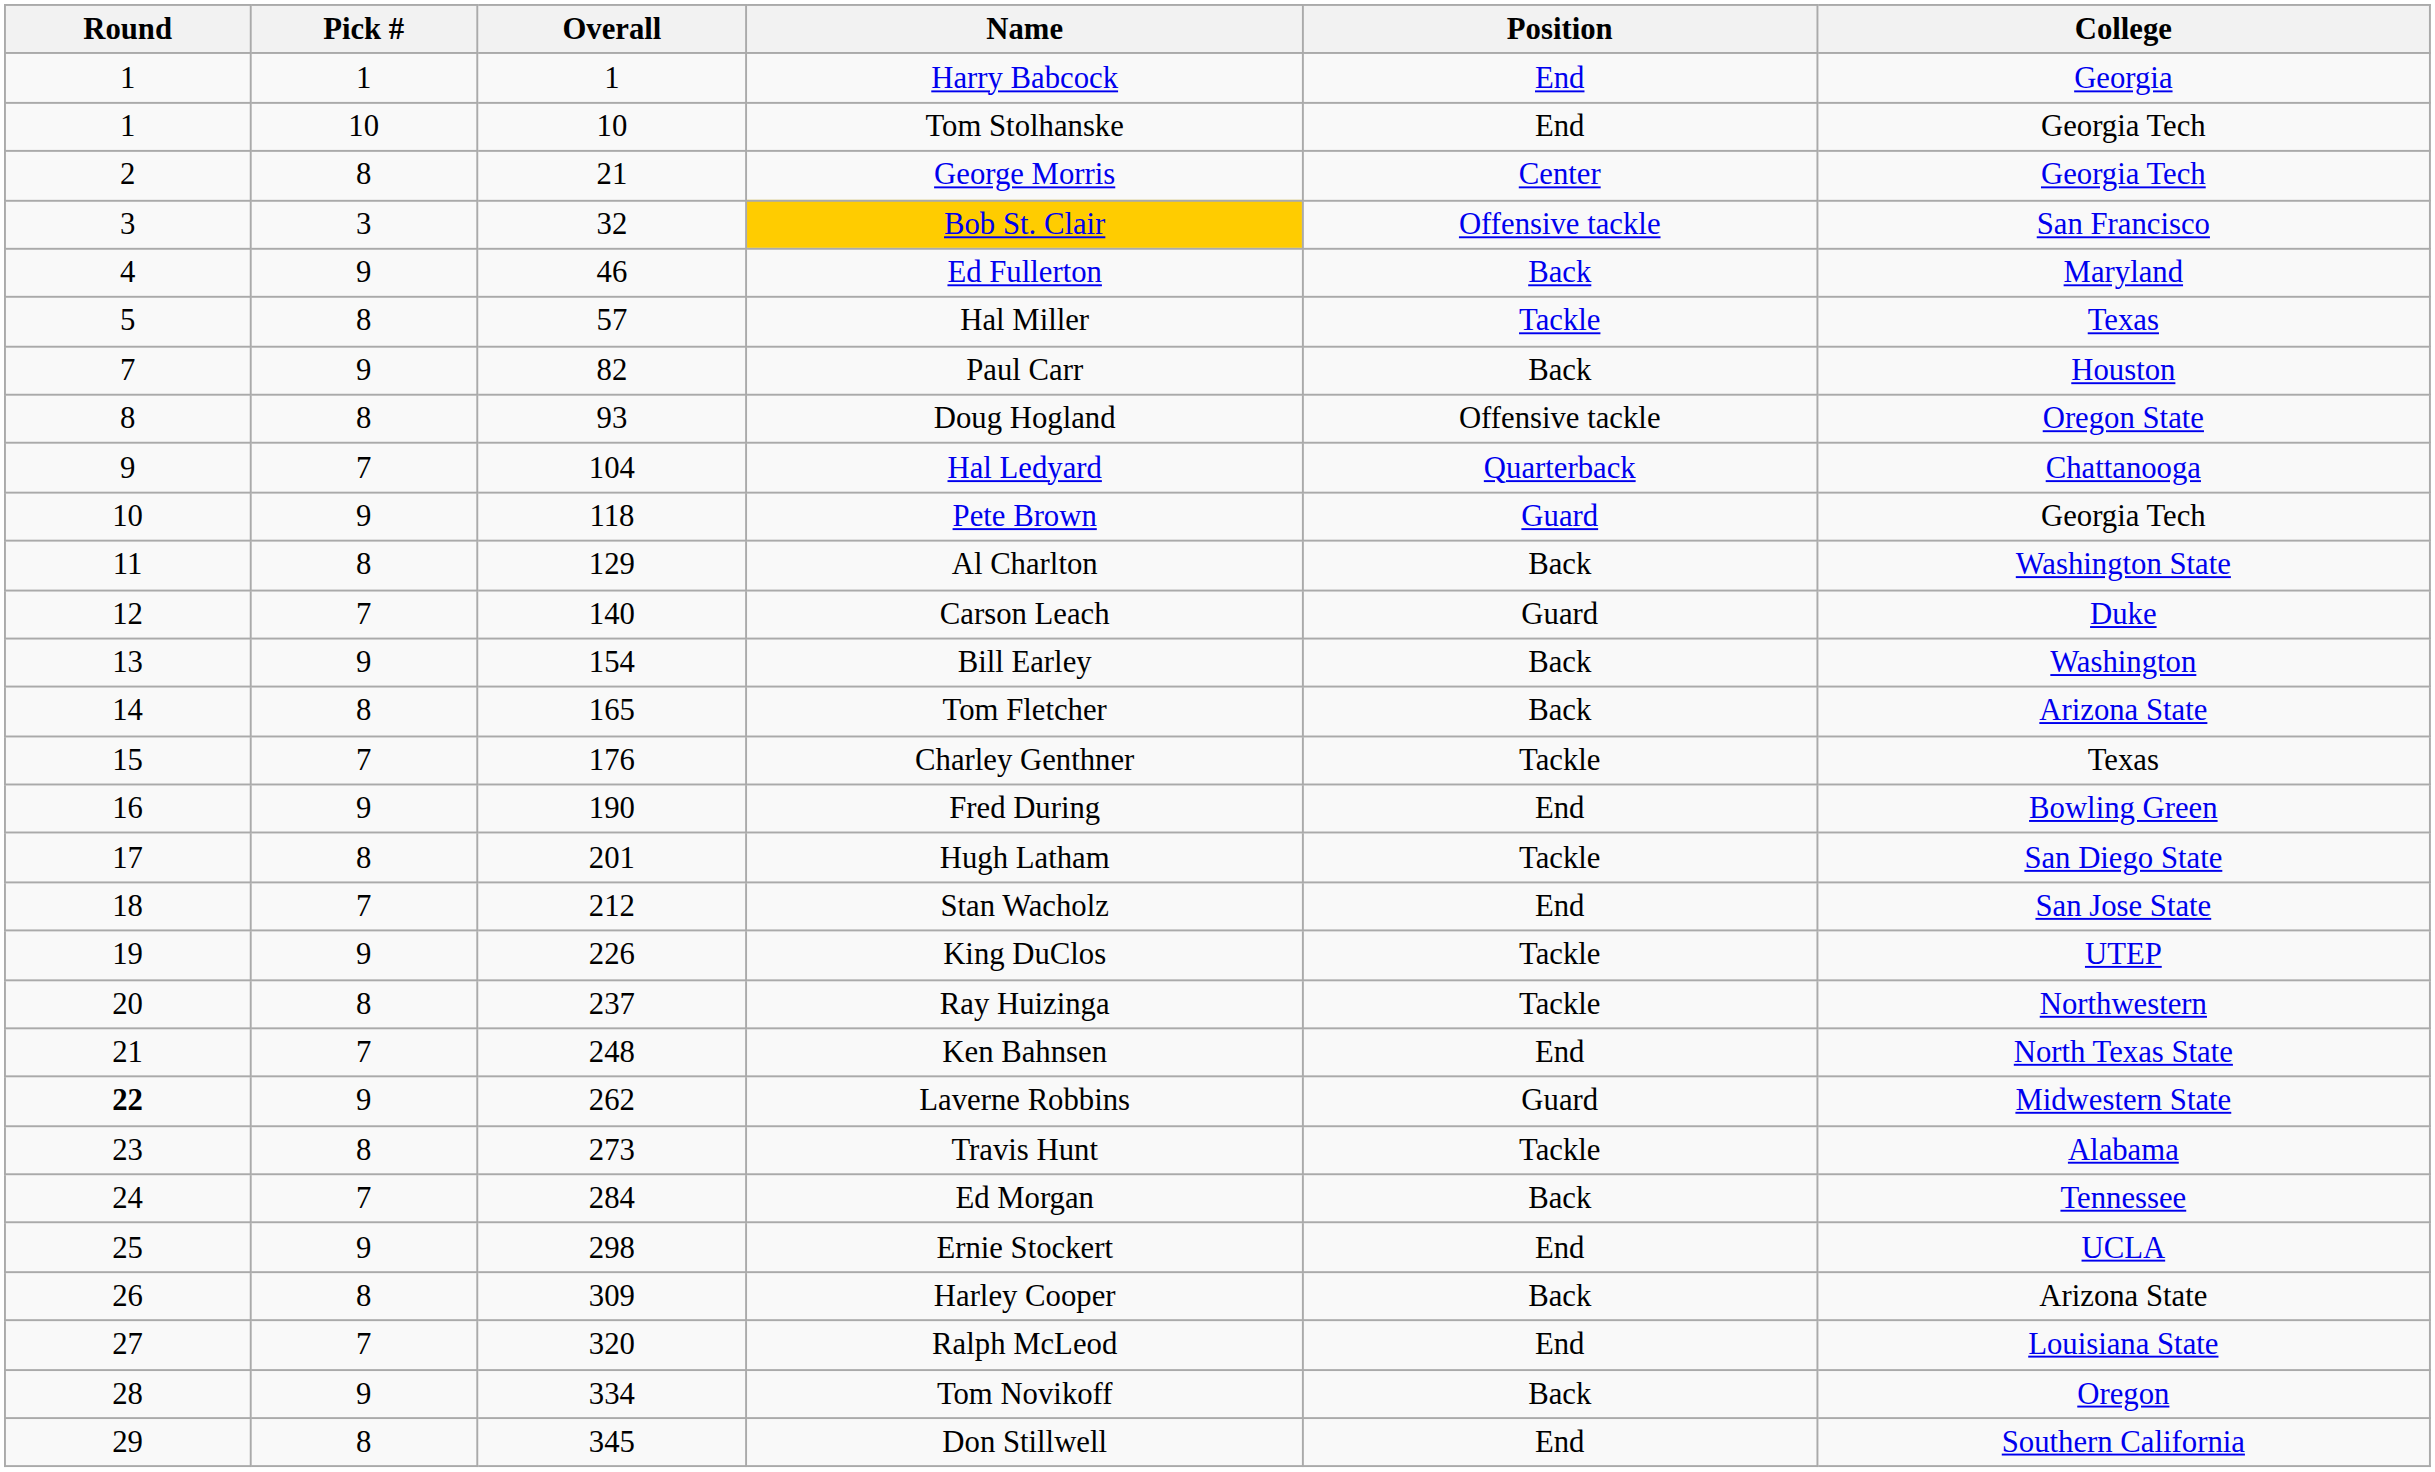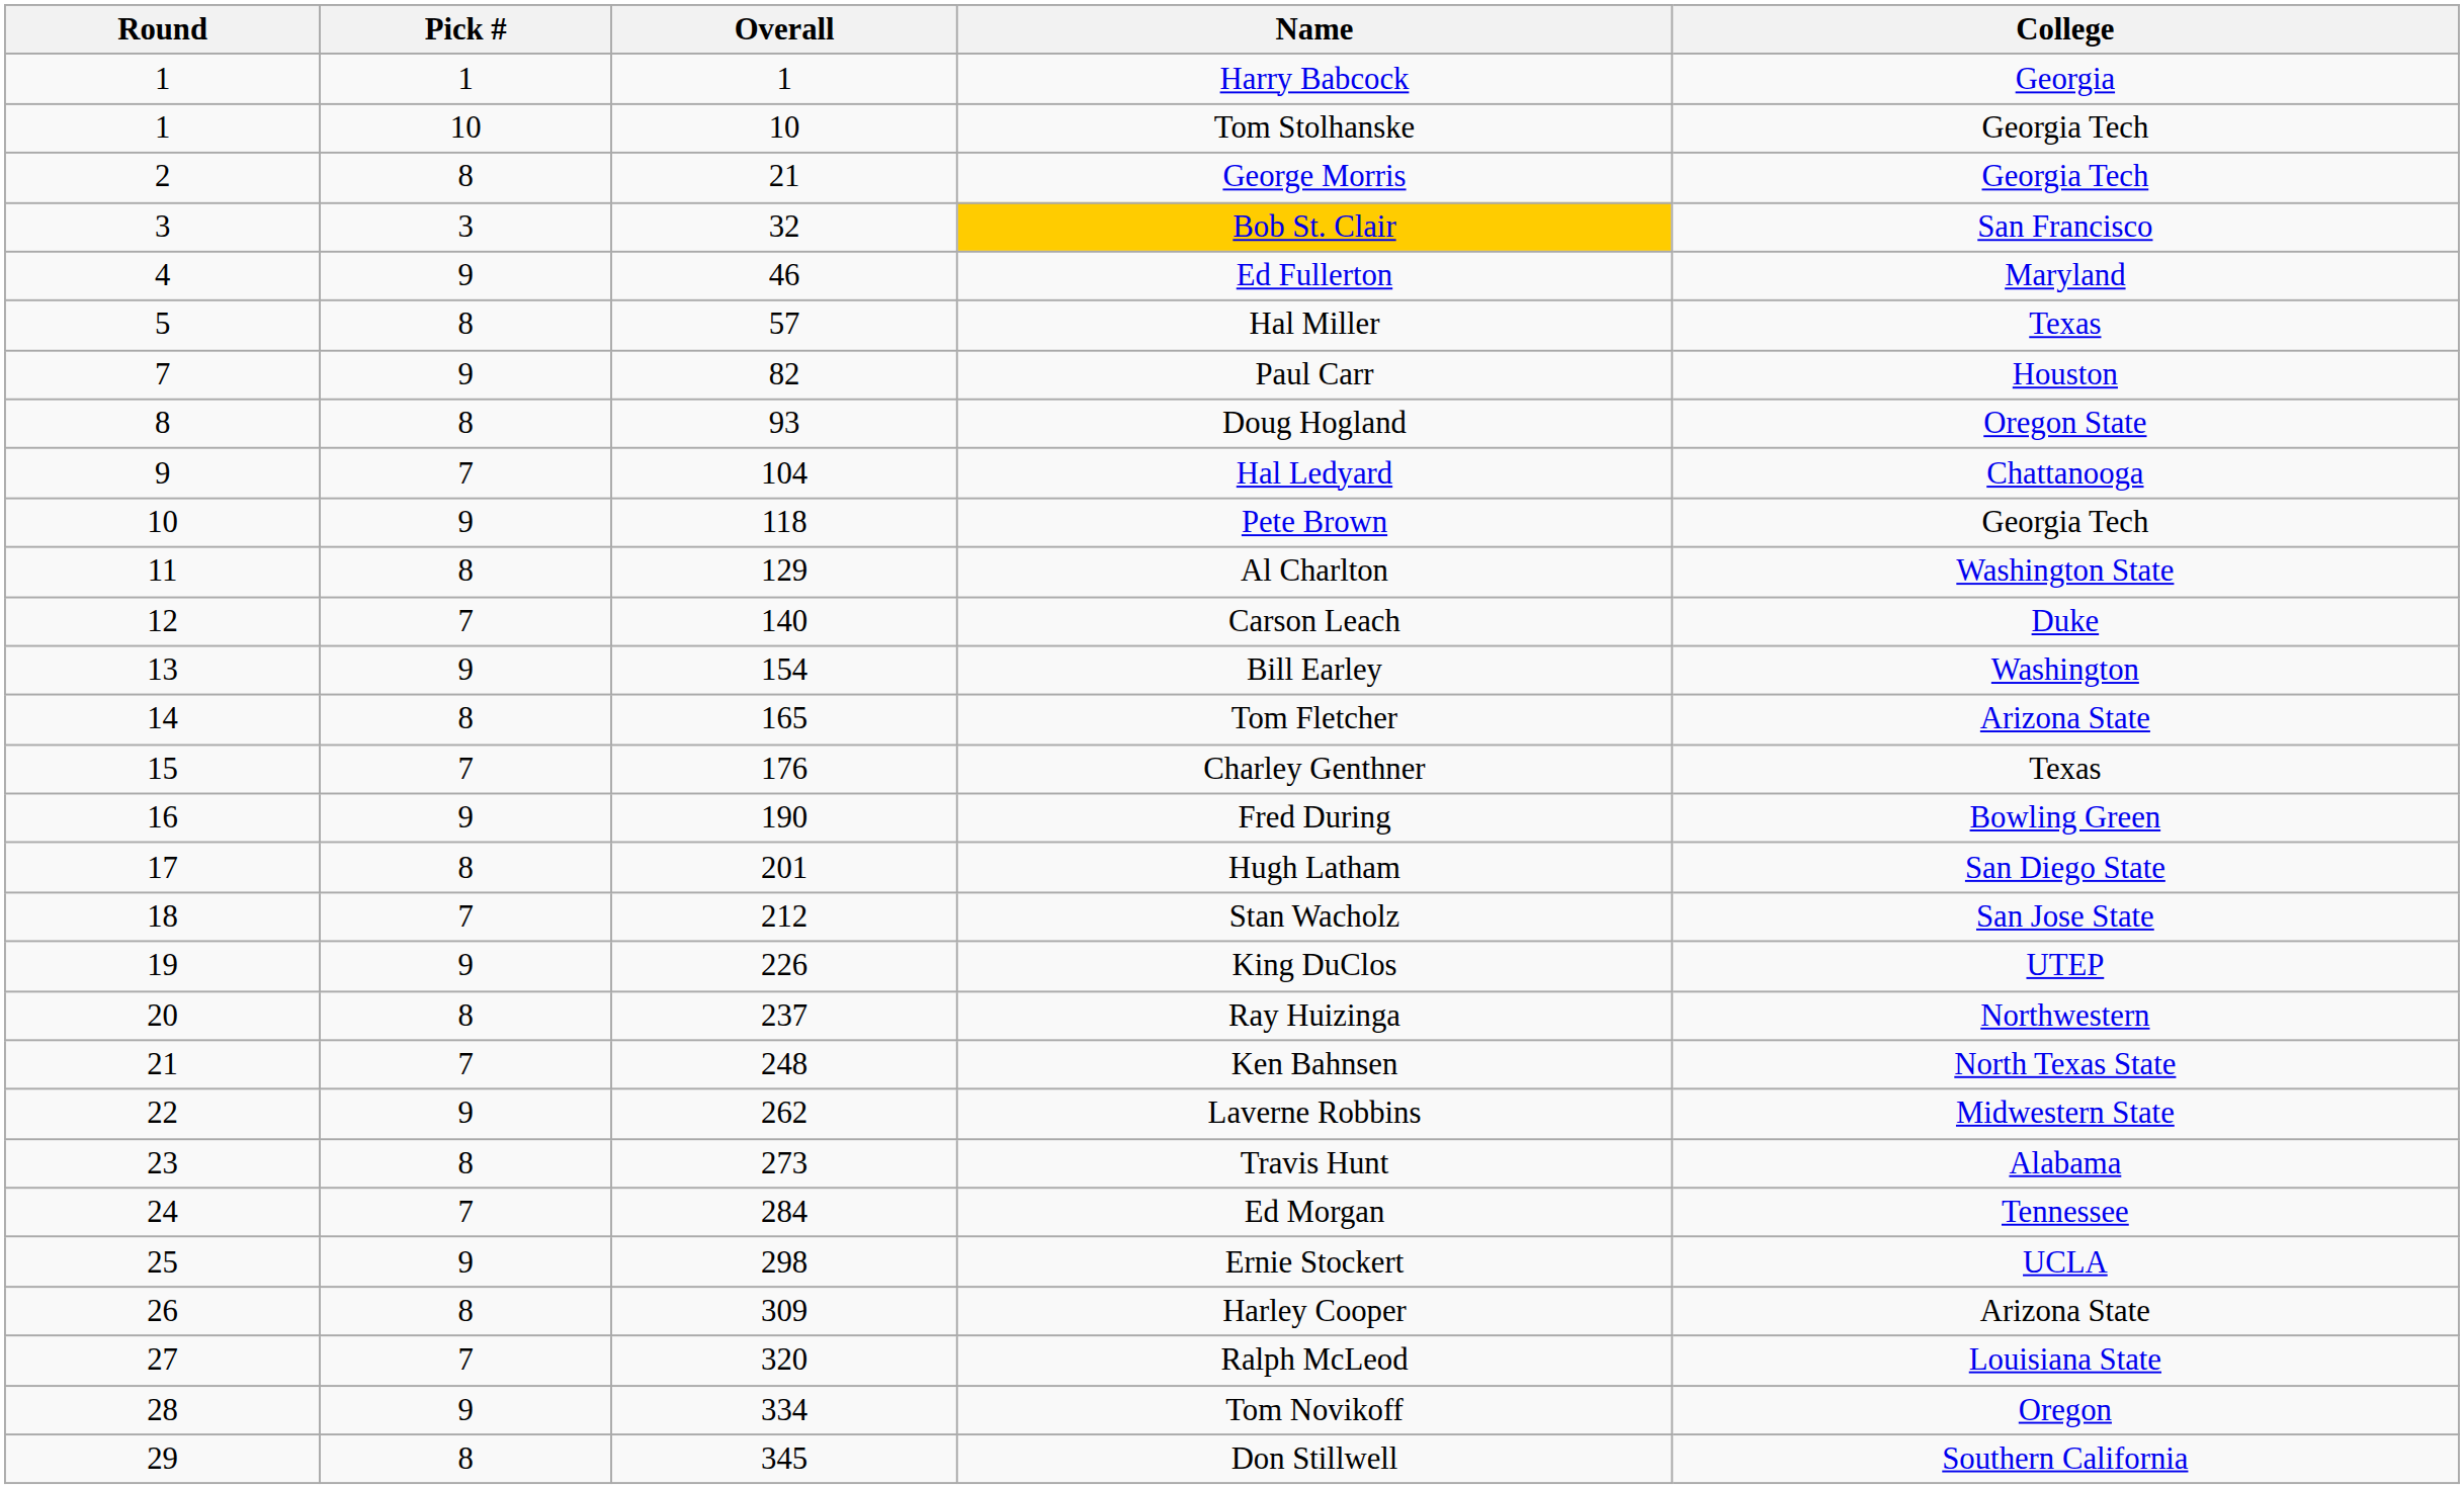- column: Position | End | End | Center | Offensive tackle | Back | Tackle | Back | Offensive tackle | Quarterback | Guard | Back | Guard | Back | Back | Tackle | End | Tackle | End | Tackle | Tackle | End | Guard | Tackle | Back | End | Back | End | Back | End
Laverne Robbins | Round: bold -> normal
